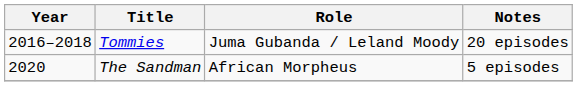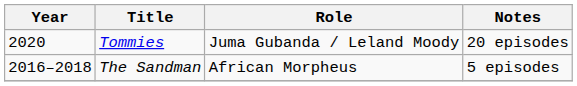Tommies | Year: 2016–2018 -> 2020
The Sandman | Year: 2020 -> 2016–2018
